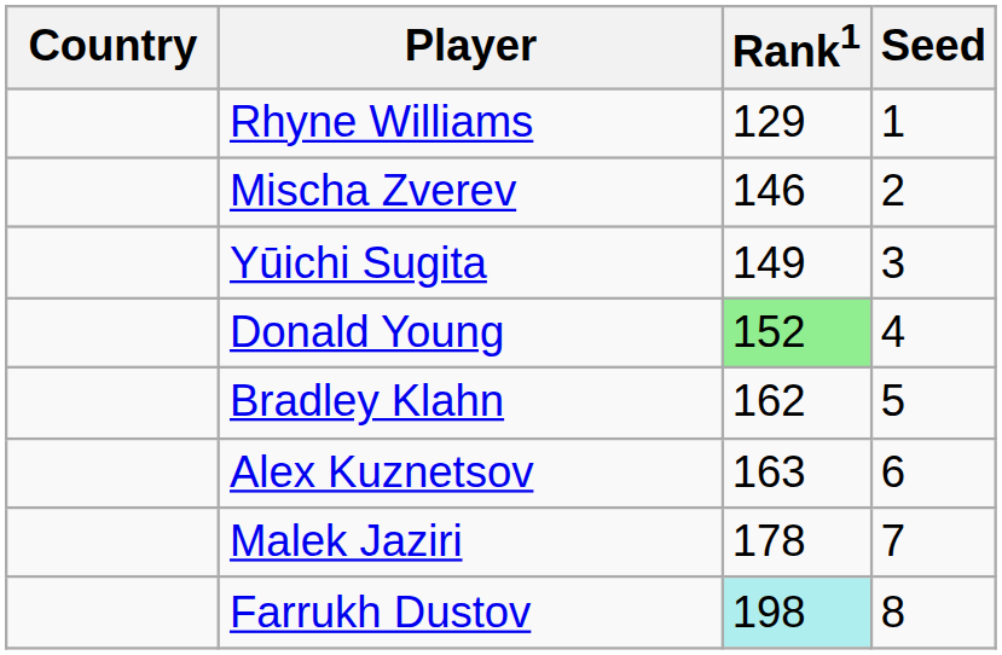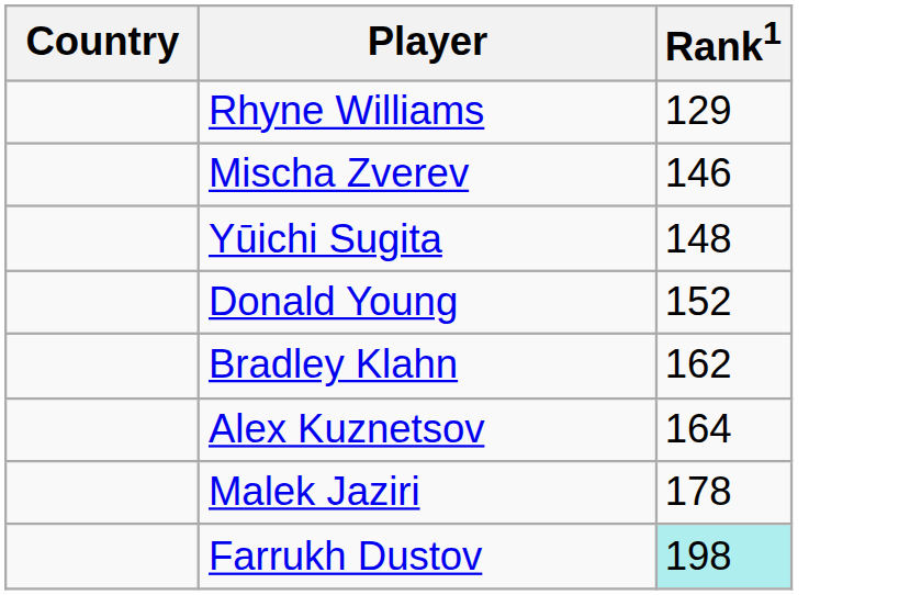- column: Seed | 1 | 2 | 3 | 4 | 5 | 6 | 7 | 8
Yūichi Sugita | Rank1: 149 -> 148
Donald Young | Rank1: lightgreen background -> no background
Alex Kuznetsov | Rank1: 163 -> 164
